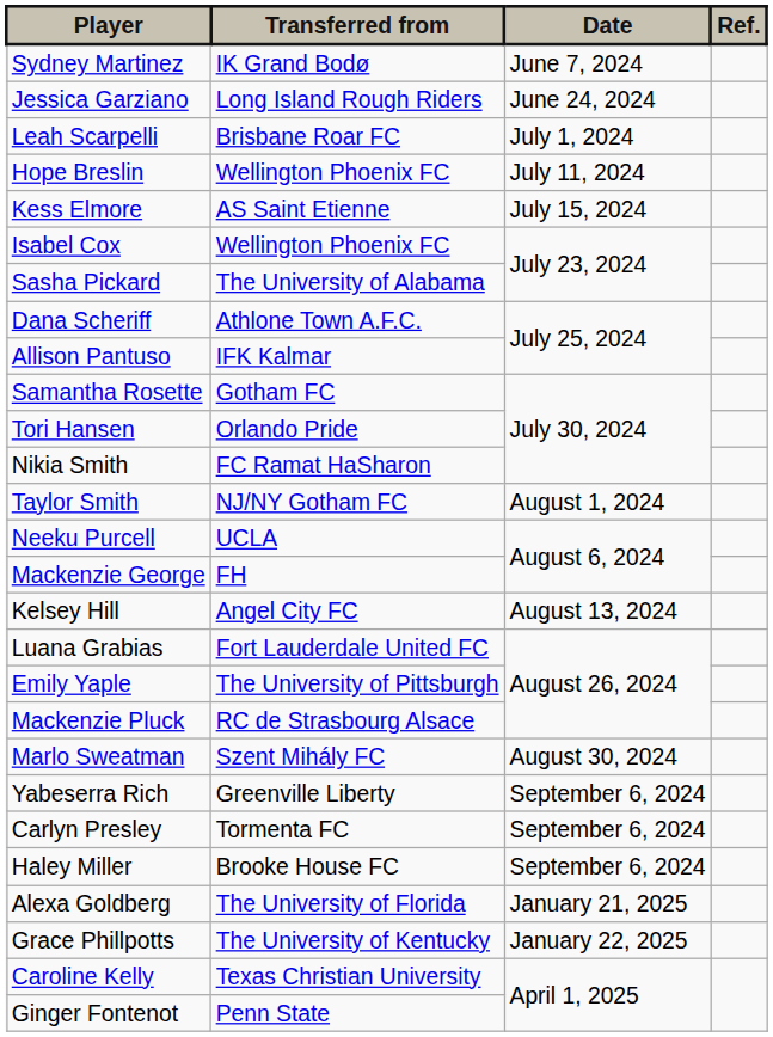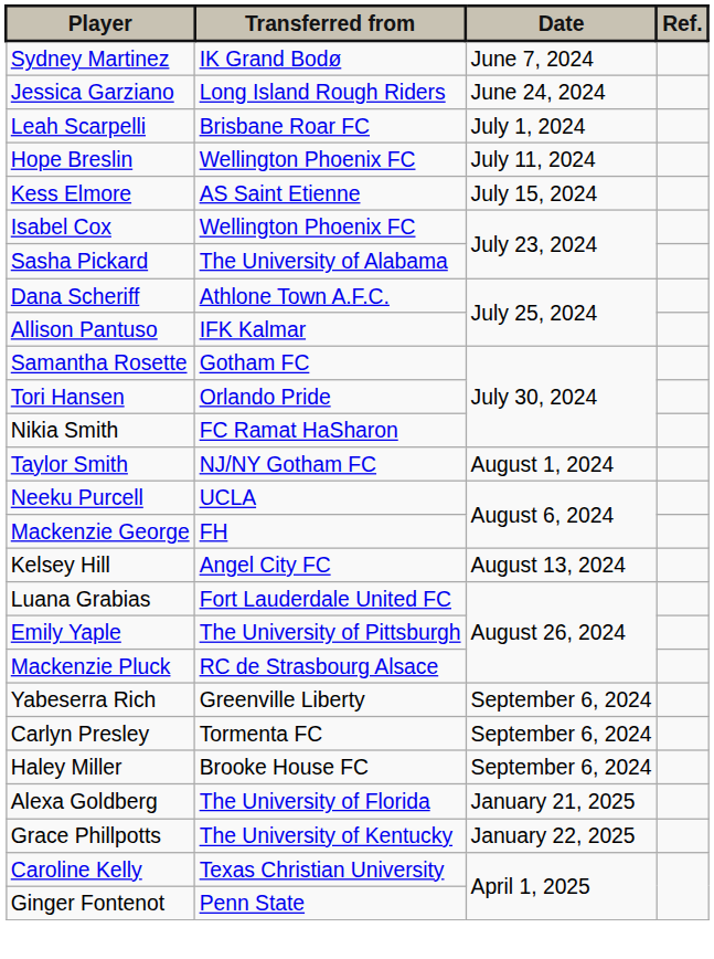- row: Marlo Sweatman | Szent Mihály FC | August 30, 2024
